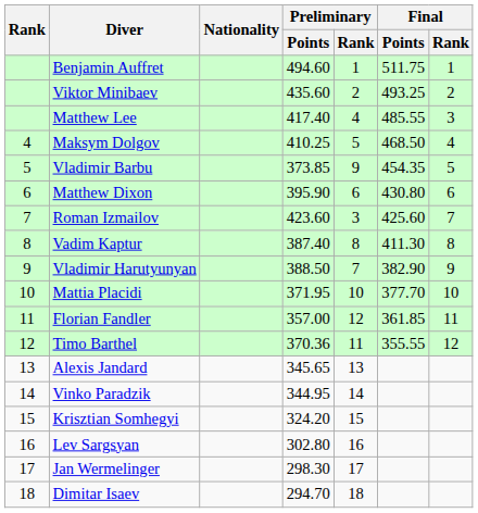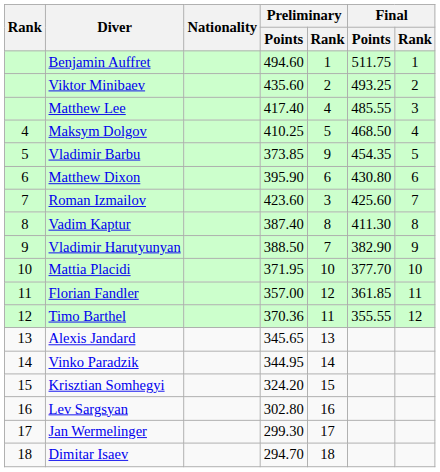Jan Wermelinger | Preliminary / Points: 298.30 -> 299.30
